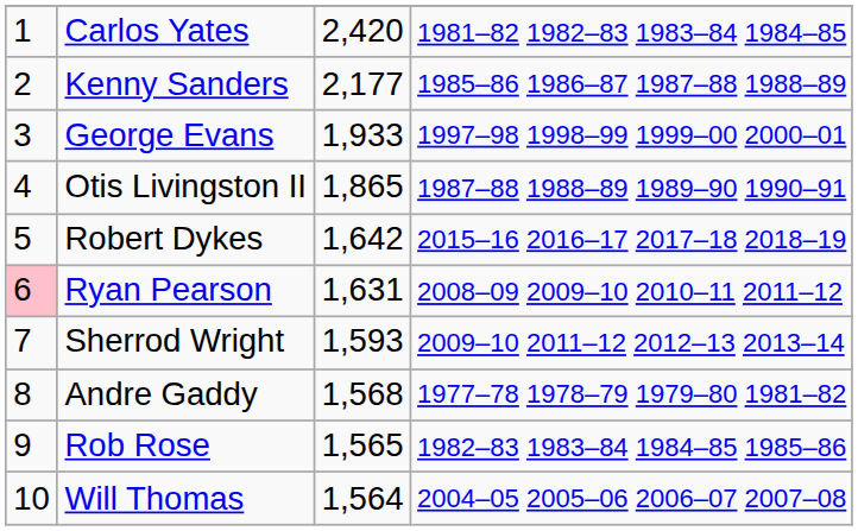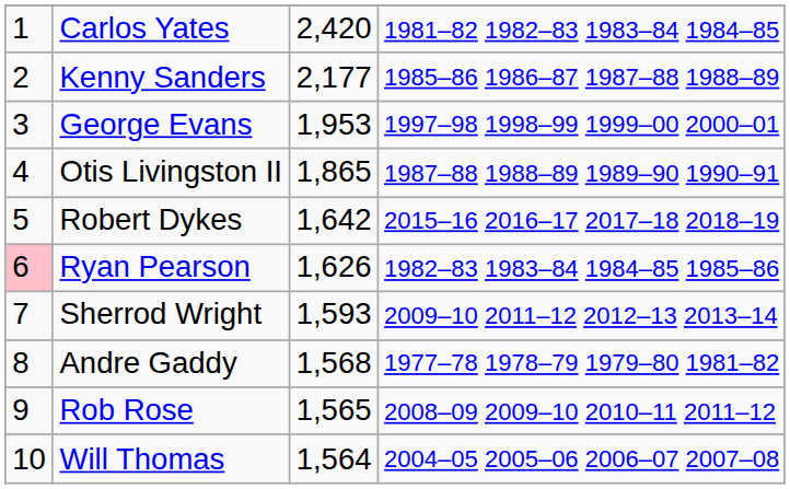George Evans | column 3: 1,933 -> 1,953
Ryan Pearson | column 3: 1,631 -> 1,626
Ryan Pearson | column 4: 2008–09 2009–10 2010–11 2011–12 -> 1982–83 1983–84 1984–85 1985–86
Rob Rose | column 4: 1982–83 1983–84 1984–85 1985–86 -> 2008–09 2009–10 2010–11 2011–12
